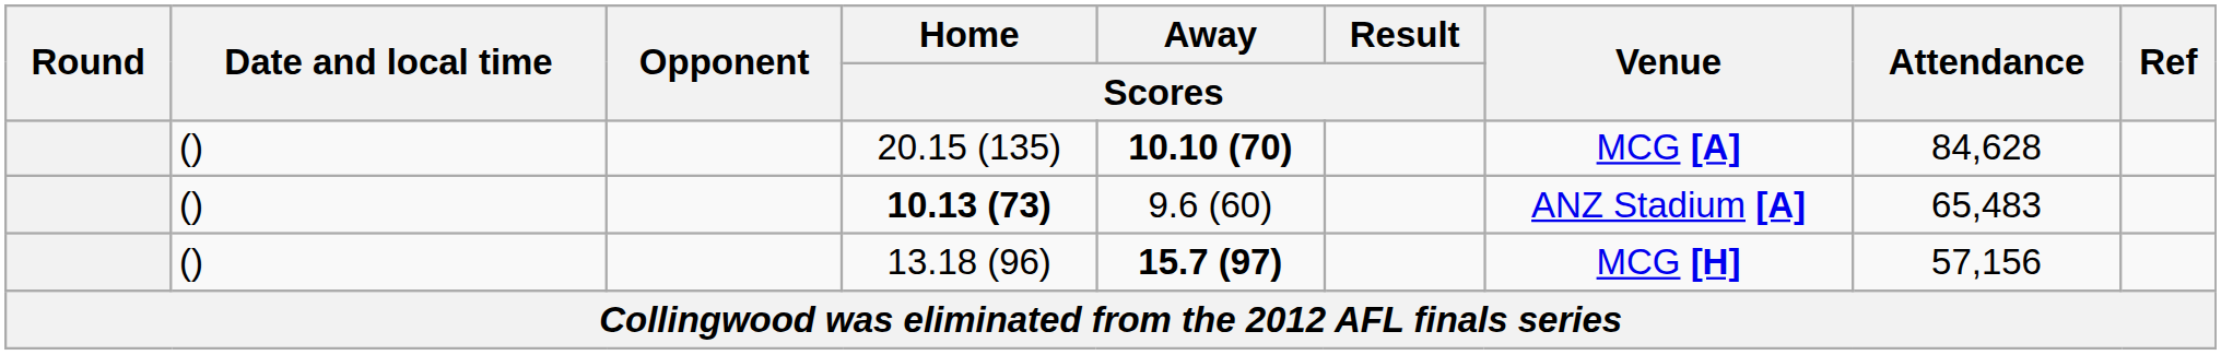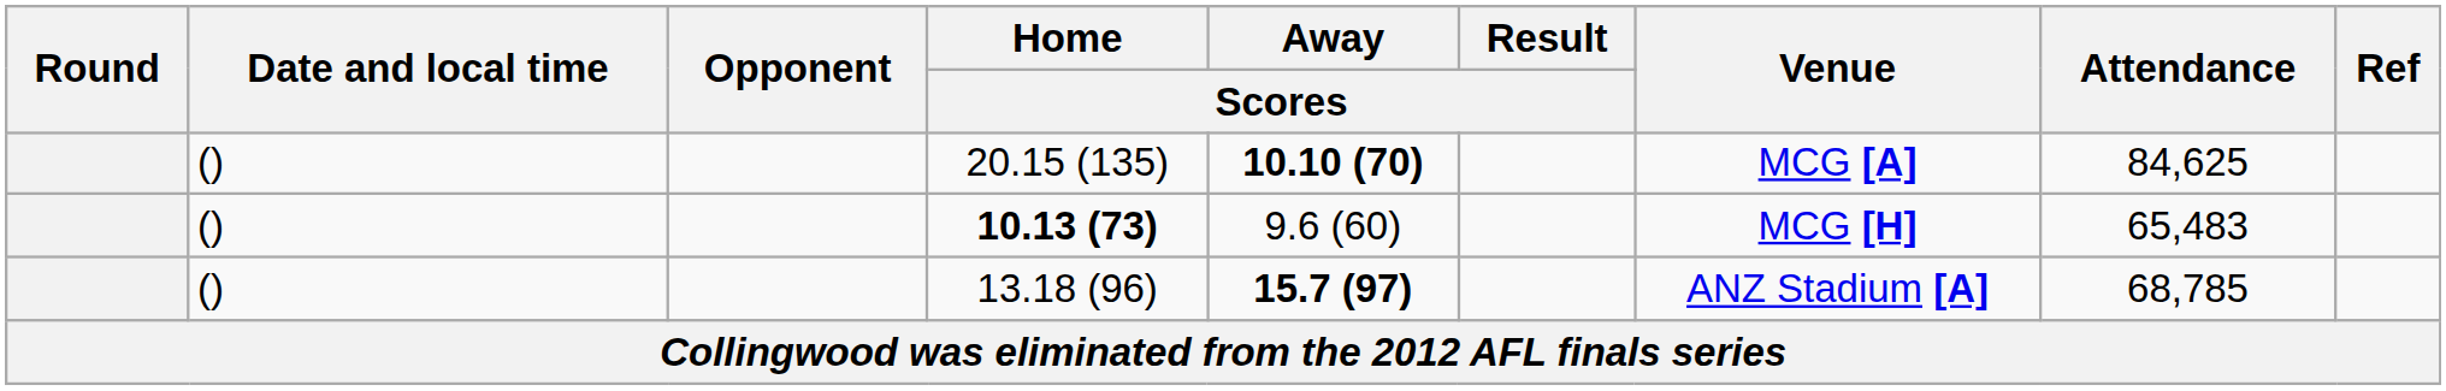20.15 (135) | Attendance: 84,628 -> 84,625
10.13 (73) | Venue: ANZ Stadium [A] -> MCG [H]
13.18 (96) | Venue: MCG [H] -> ANZ Stadium [A]
13.18 (96) | Attendance: 57,156 -> 68,785
